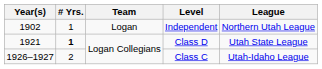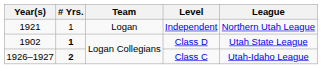Independent | Year(s): 1902 -> 1921
Class D | Year(s): 1921 -> 1902
Class C | # Yrs.: normal -> bold
